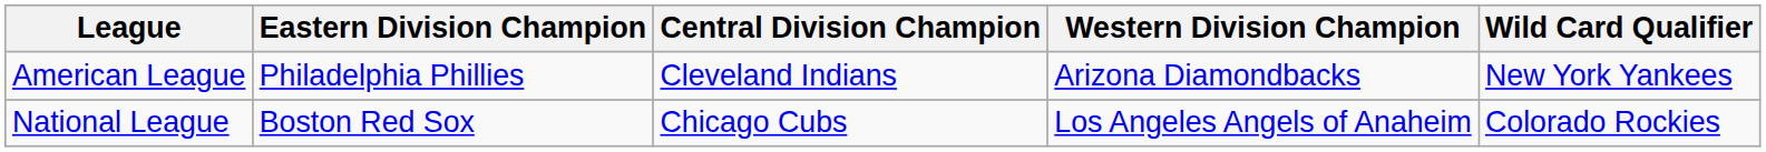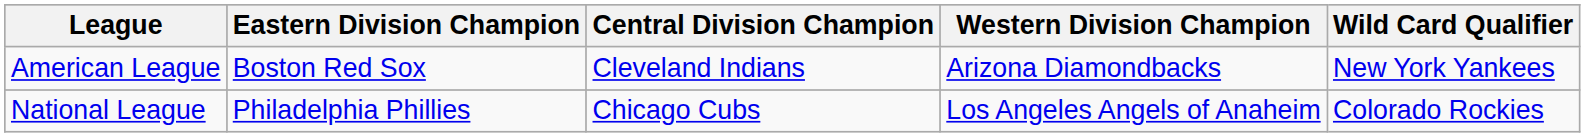American League | Eastern Division Champion: Philadelphia Phillies -> Boston Red Sox
National League | Eastern Division Champion: Boston Red Sox -> Philadelphia Phillies
